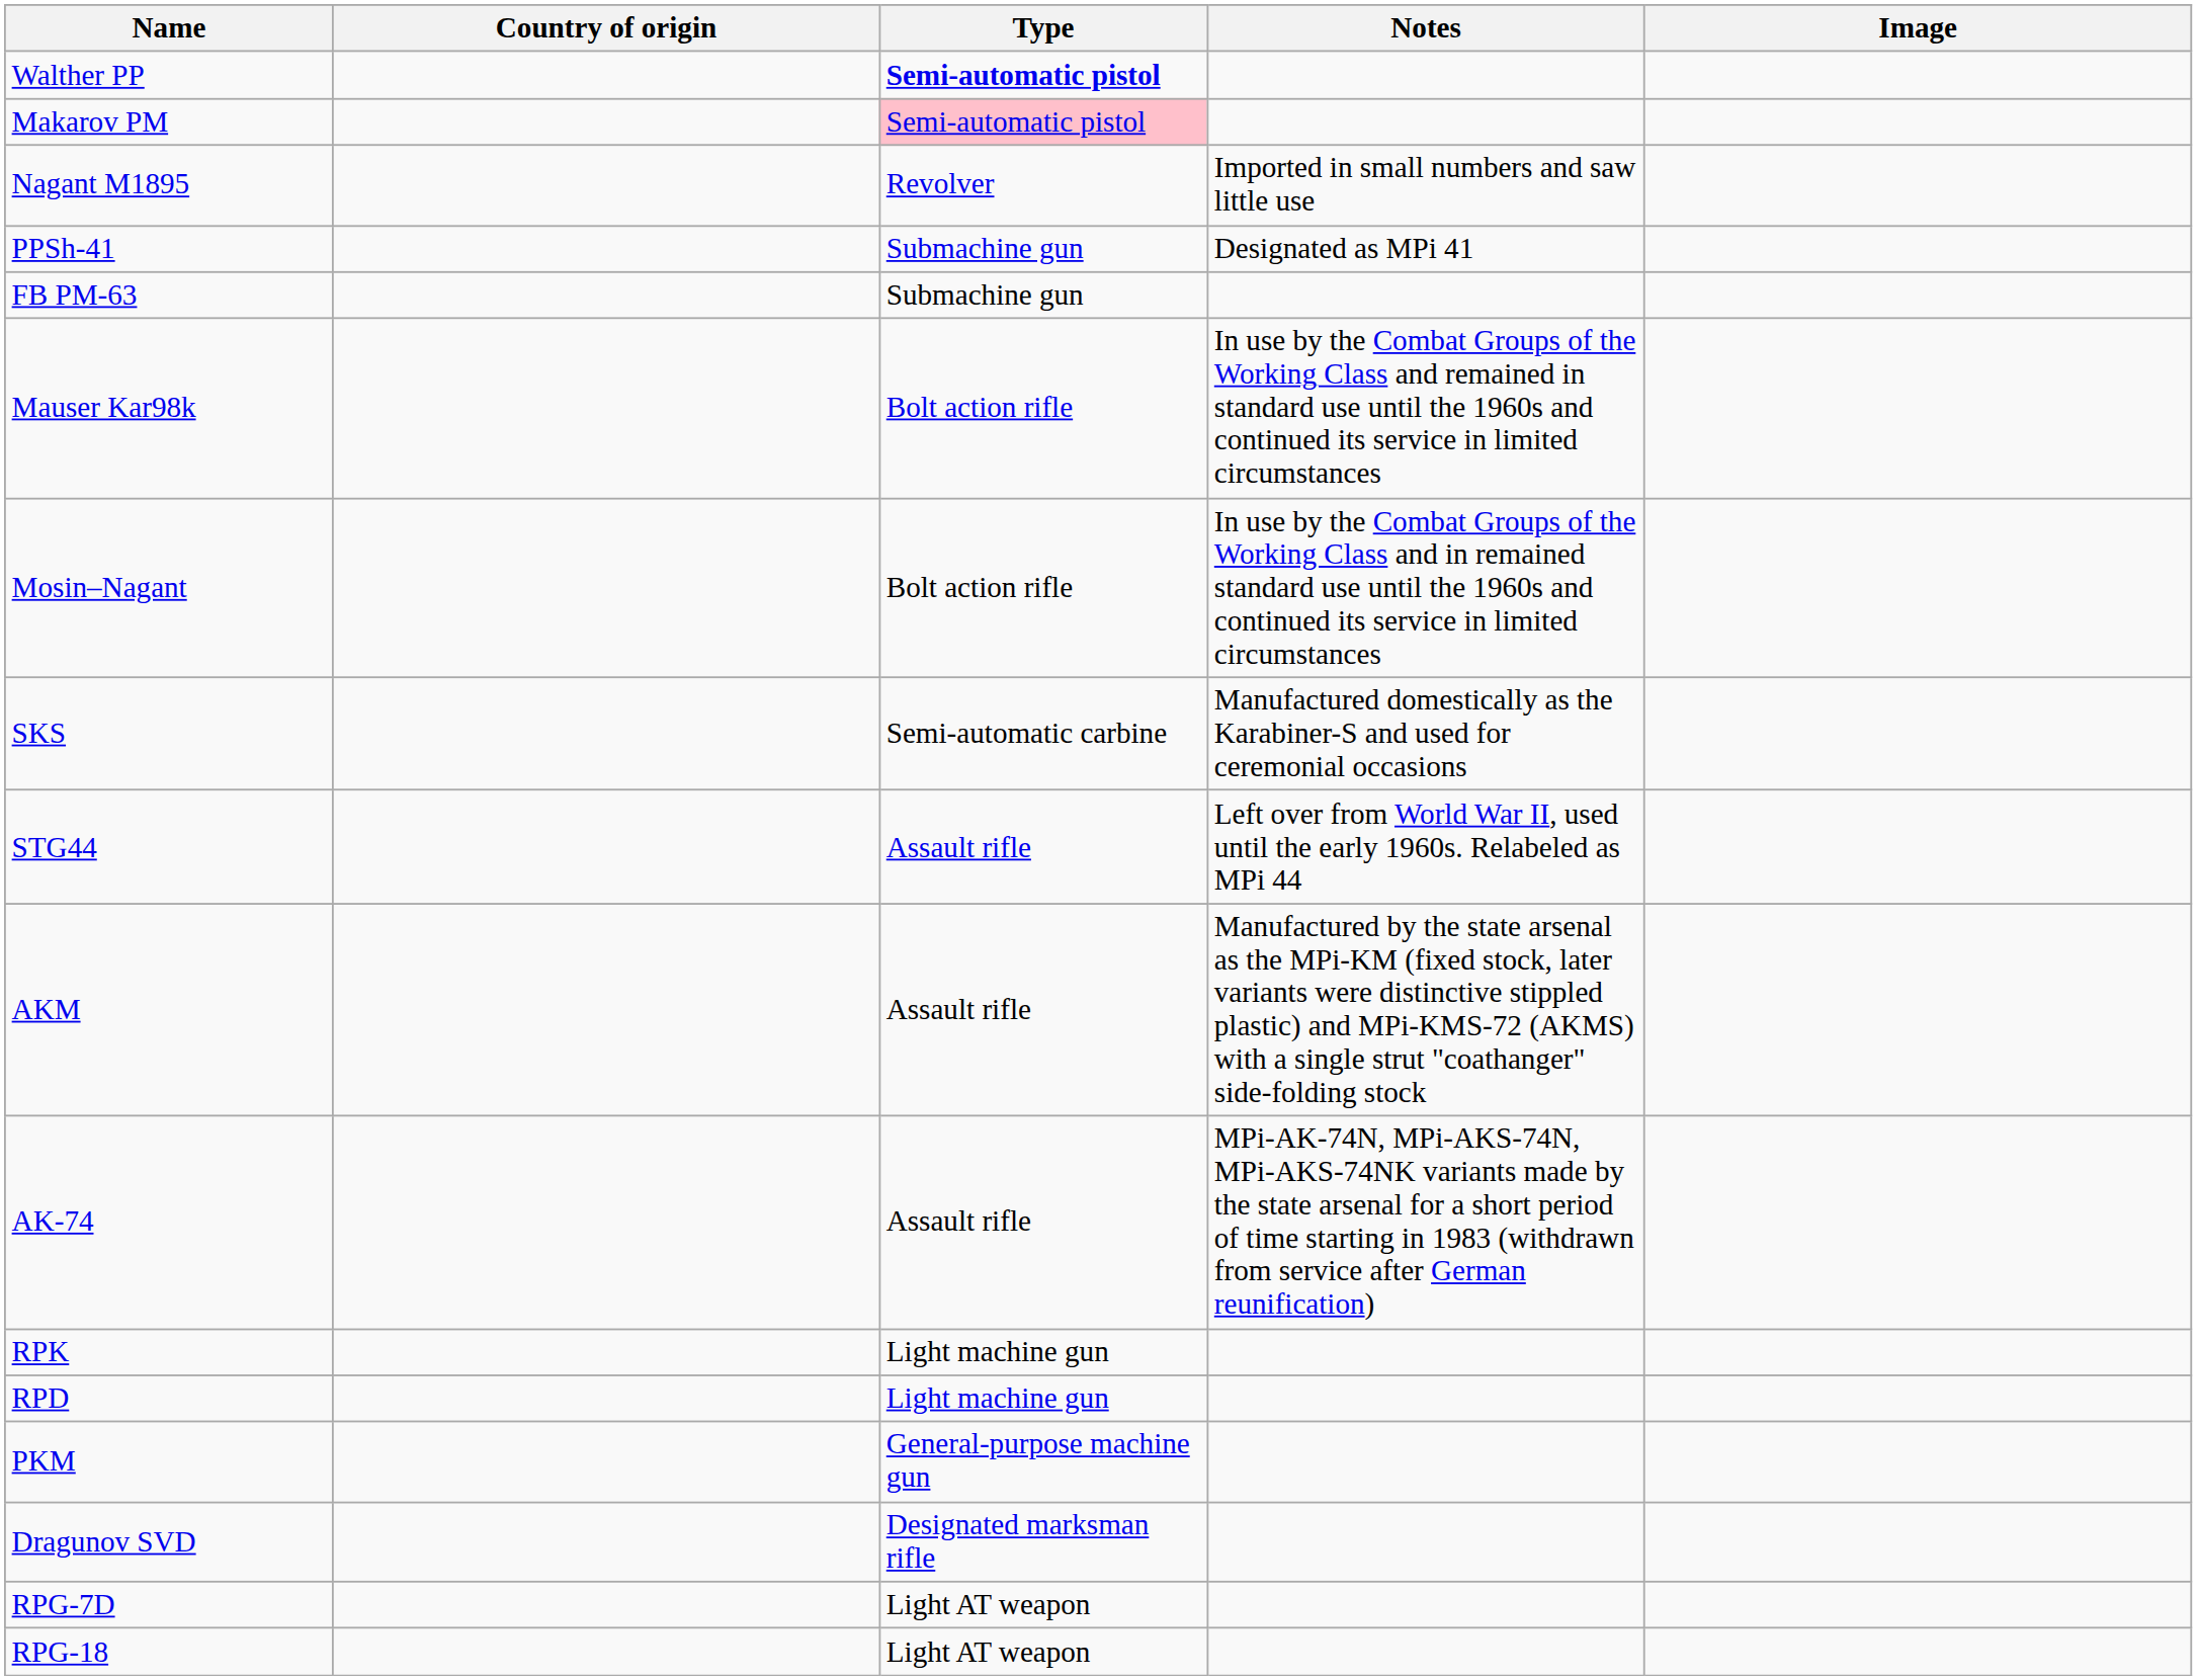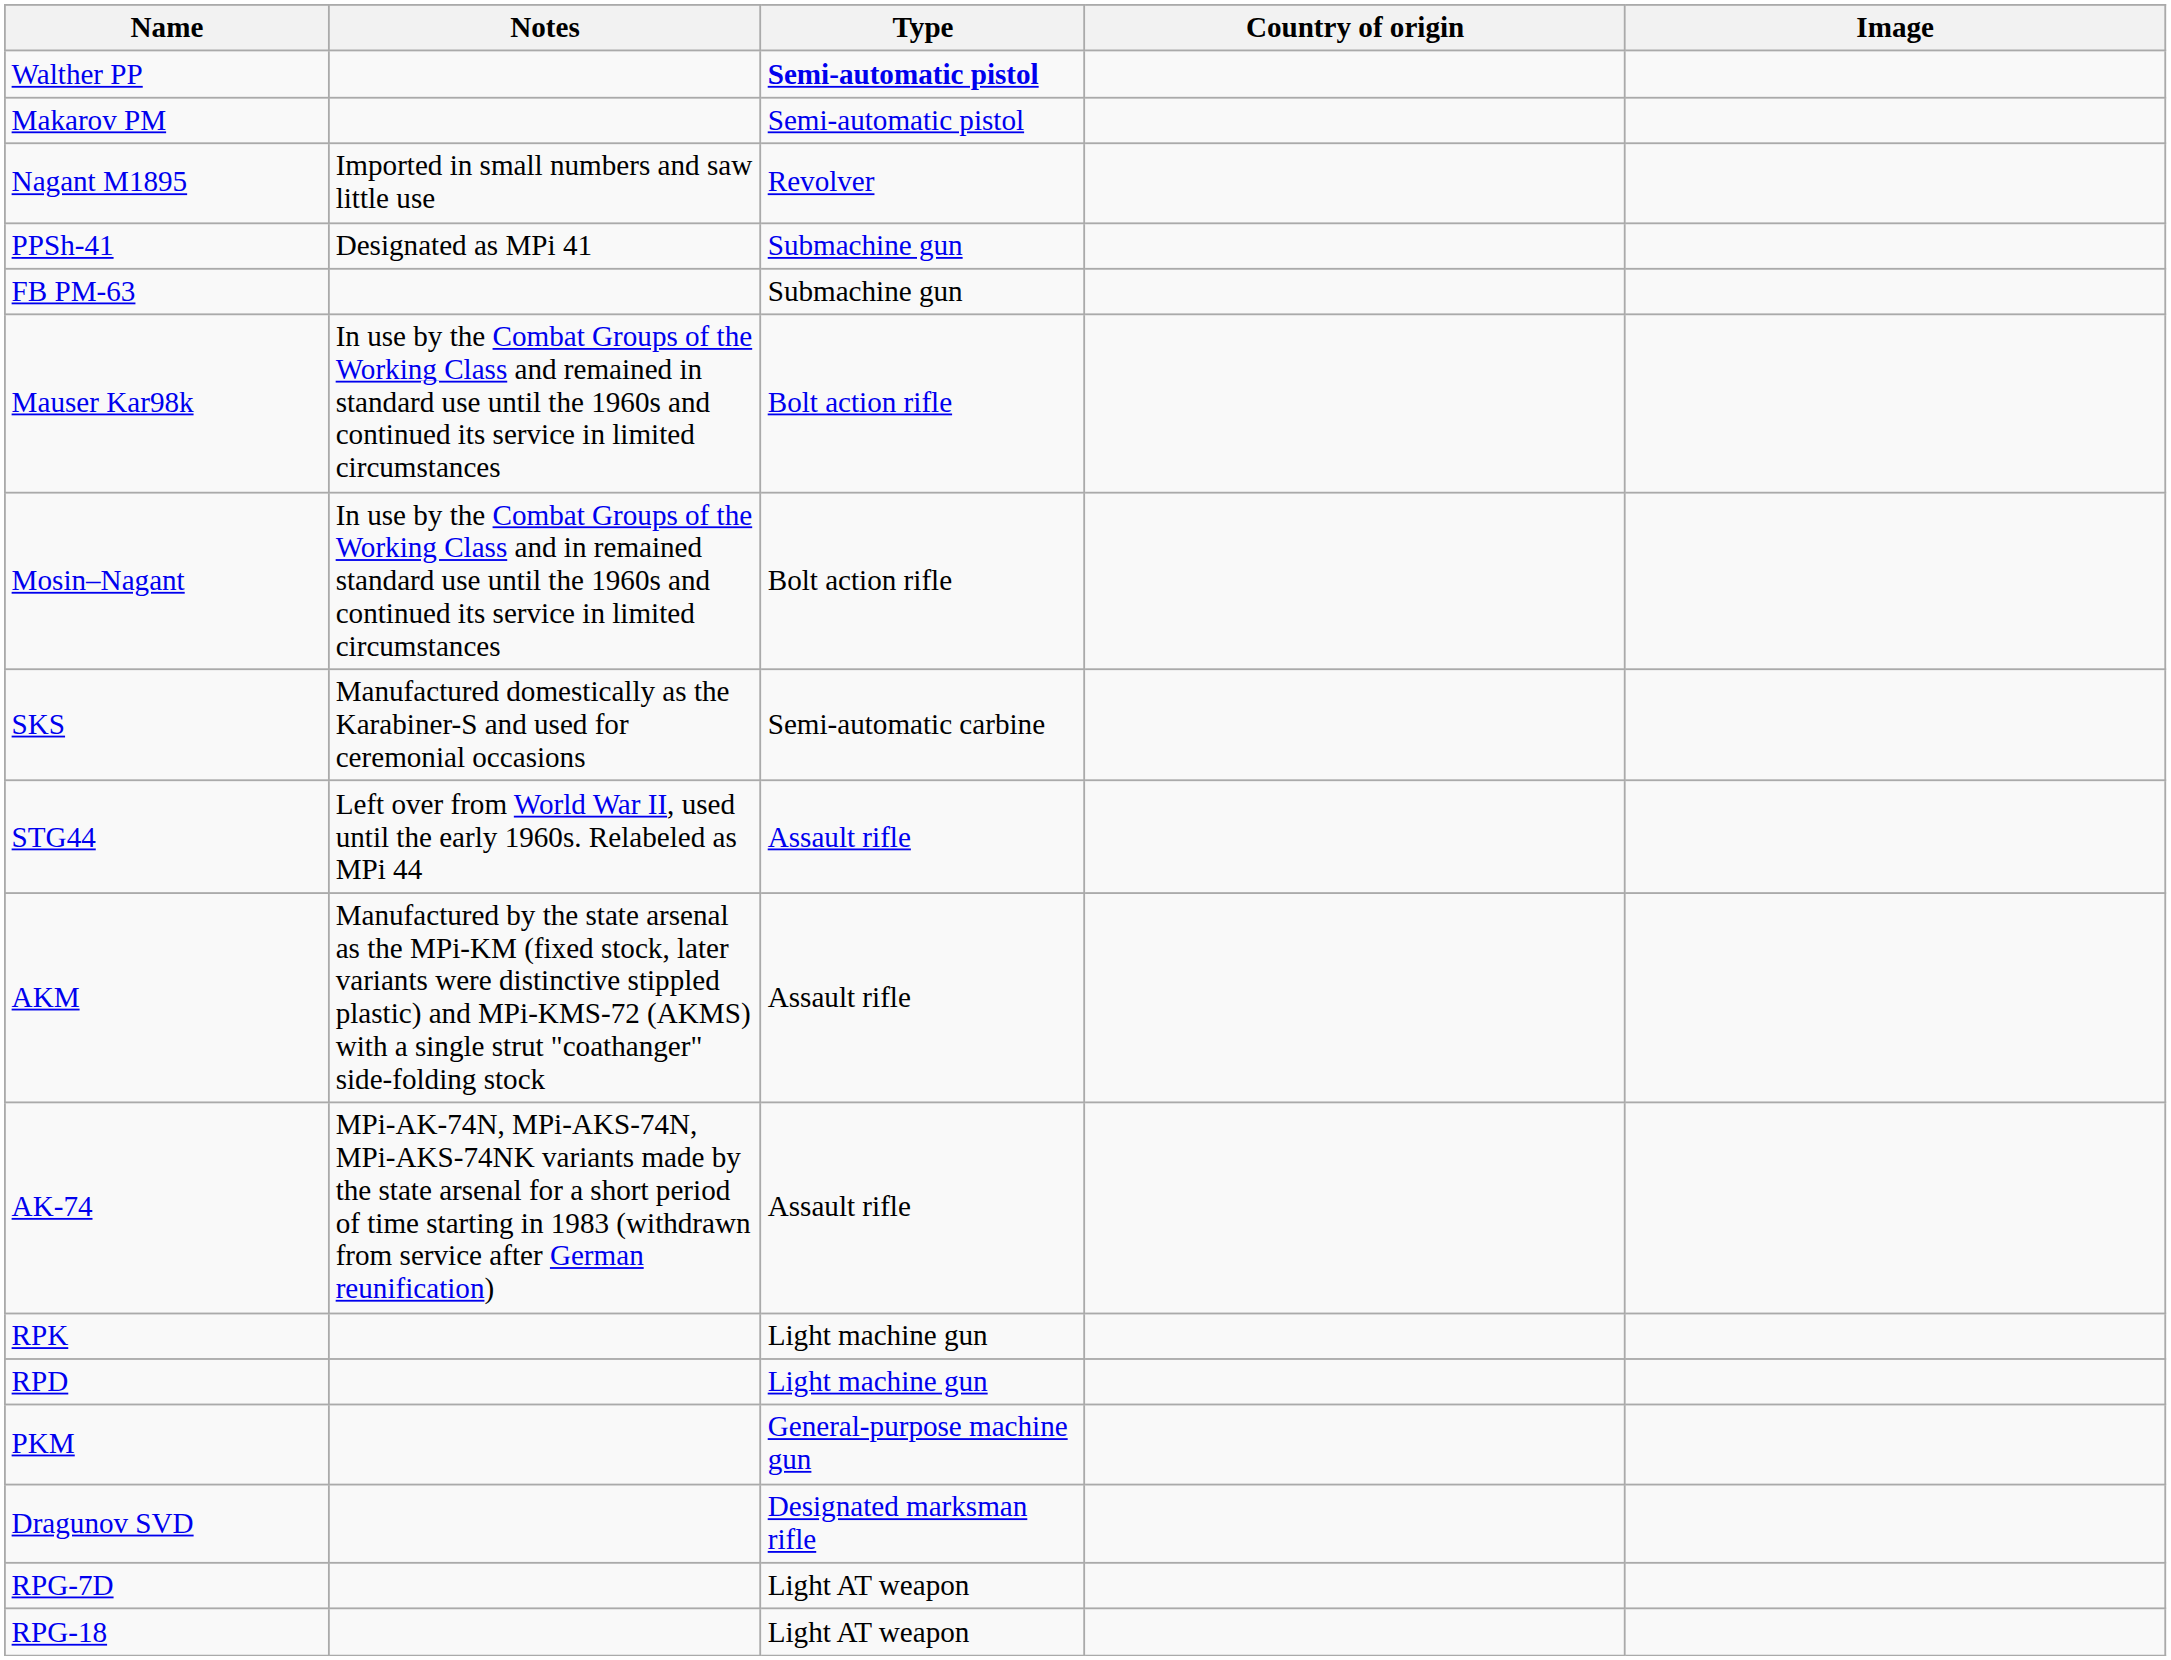columns swapped: Country of origin <-> Notes
Makarov PM | Type: pink background -> no background
